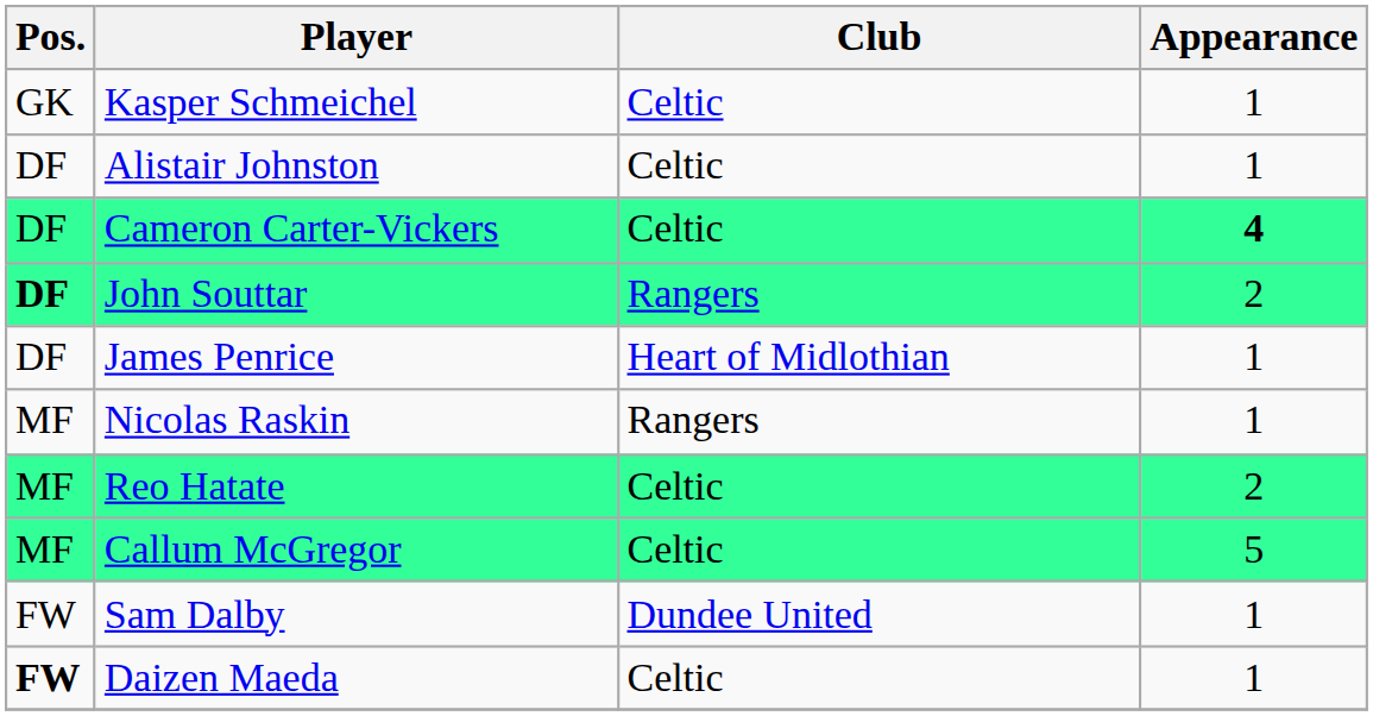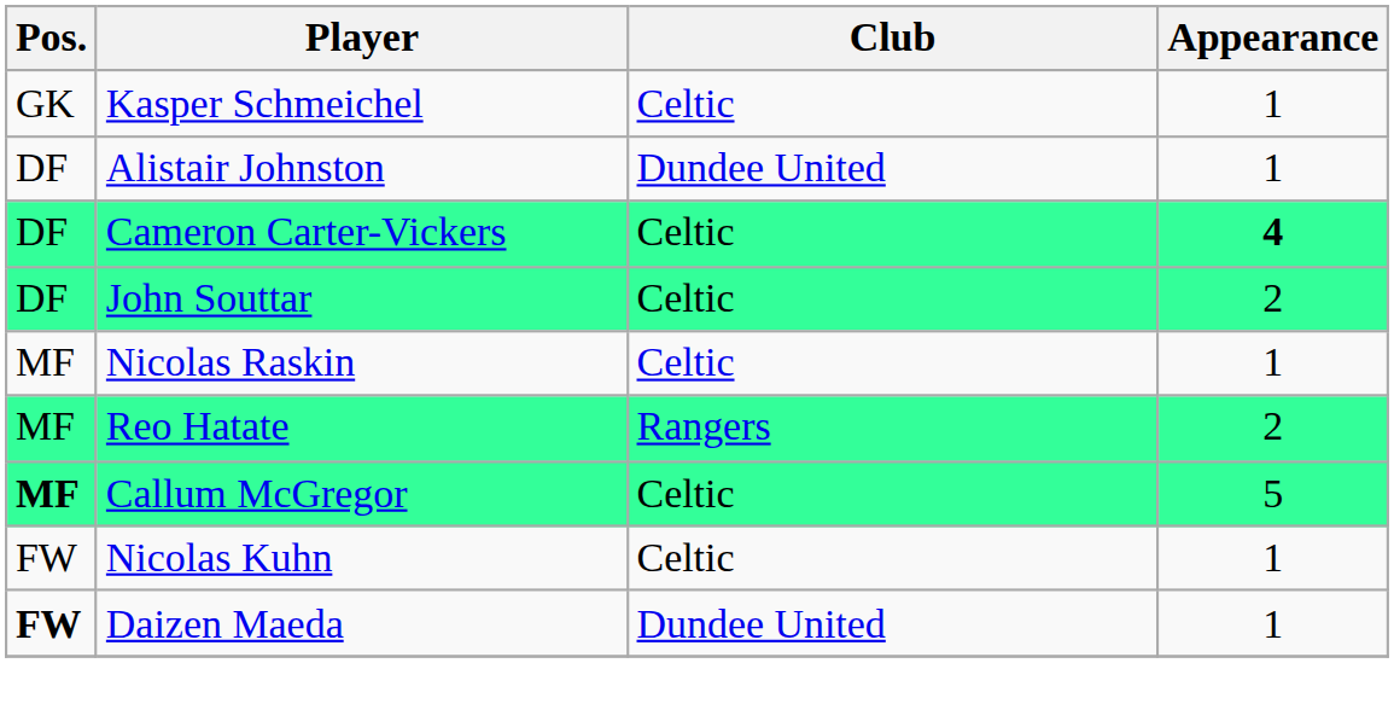Alistair Johnston | Club: Celtic -> Dundee United
John Souttar | Pos.: bold -> normal
John Souttar | Club: Rangers -> Celtic
- row: DF | James Penrice | Heart of Midlothian | 1
Nicolas Raskin | Club: Rangers -> Celtic
Reo Hatate | Club: Celtic -> Rangers
Callum McGregor | Pos.: normal -> bold
+ row: FW | Nicolas Kuhn | Celtic | 1
- row: FW | Sam Dalby | Dundee United | 1
Daizen Maeda | Club: Celtic -> Dundee United
